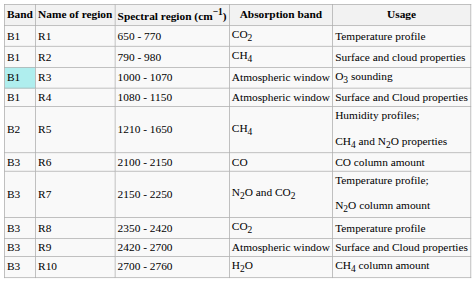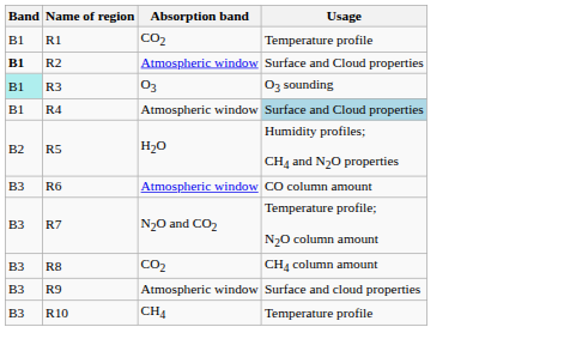- column: Spectral region (cm−1) | 650 - 770 | 790 - 980 | 1000 - 1070 | 1080 - 1150 | 1210 - 1650 | 2100 - 2150 | 2150 - 2250 | 2350 - 2420 | 2420 - 2700 | 2700 - 2760
R2 | Band: normal -> bold
R2 | Absorption band: CH4 -> Atmospheric window
R2 | Usage: Surface and cloud properties -> Surface and Cloud properties
R3 | Absorption band: Atmospheric window -> O3
R4 | Usage: no background -> lightblue background
R5 | Absorption band: CH4 -> H2O
R6 | Absorption band: CO -> Atmospheric window
R8 | Usage: Temperature profile -> CH4 column amount
R9 | Usage: Surface and Cloud properties -> Surface and cloud properties
R10 | Absorption band: H2O -> CH4
R10 | Usage: CH4 column amount -> Temperature profile
